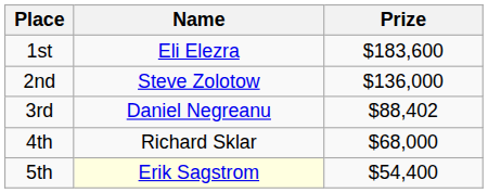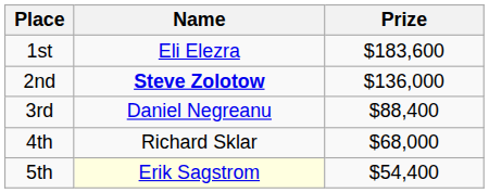2nd | Name: normal -> bold
3rd | Prize: $88,402 -> $88,400
